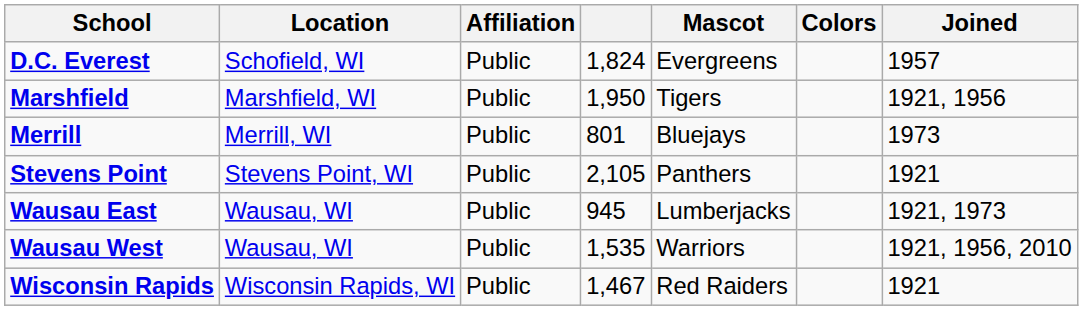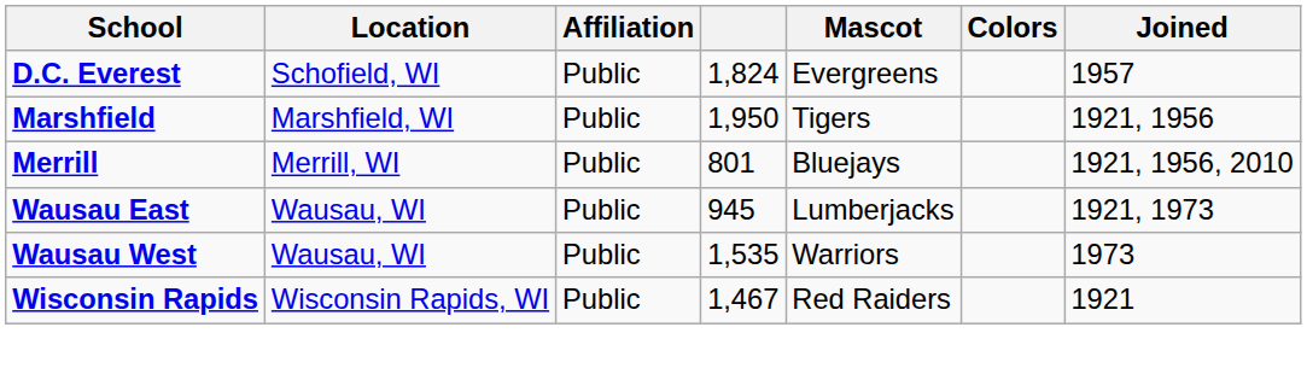Merrill | Joined: 1973 -> 1921, 1956, 2010
- row: Stevens Point | Stevens Point, WI | Public | 2,105 | Panthers | 1921
Wausau West | Joined: 1921, 1956, 2010 -> 1973
